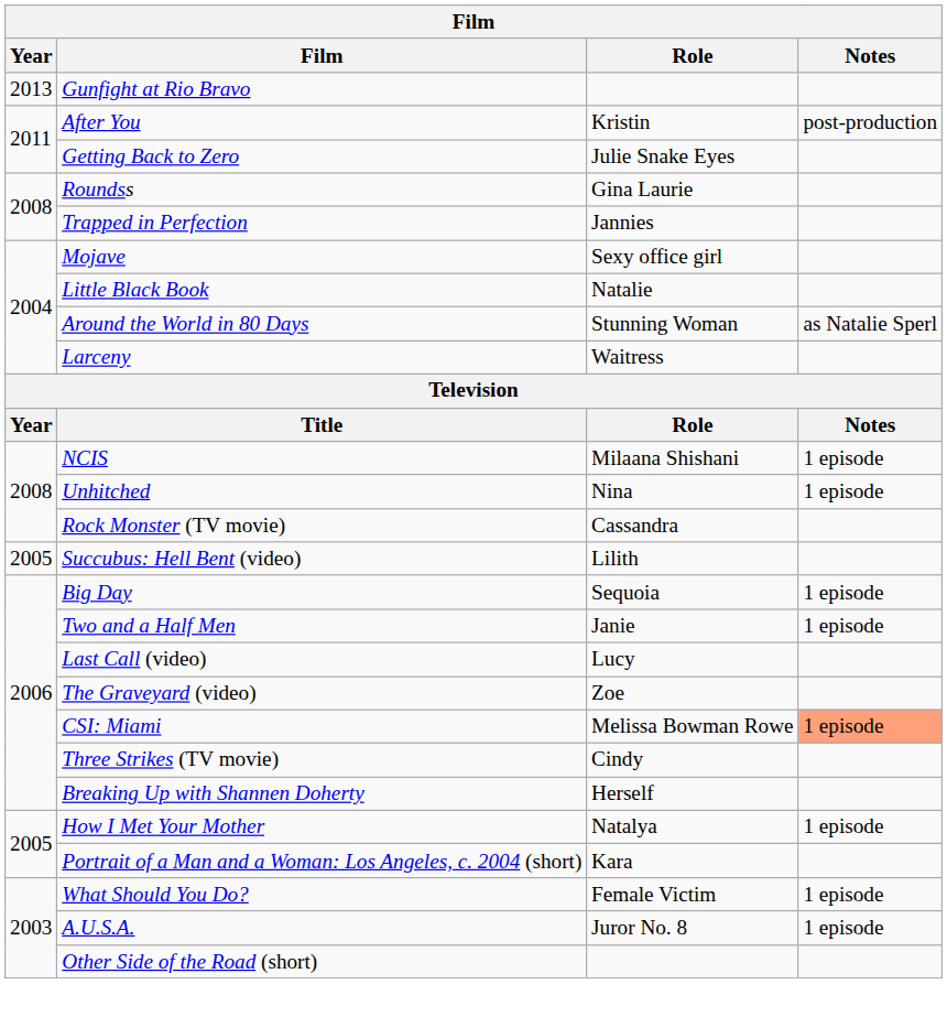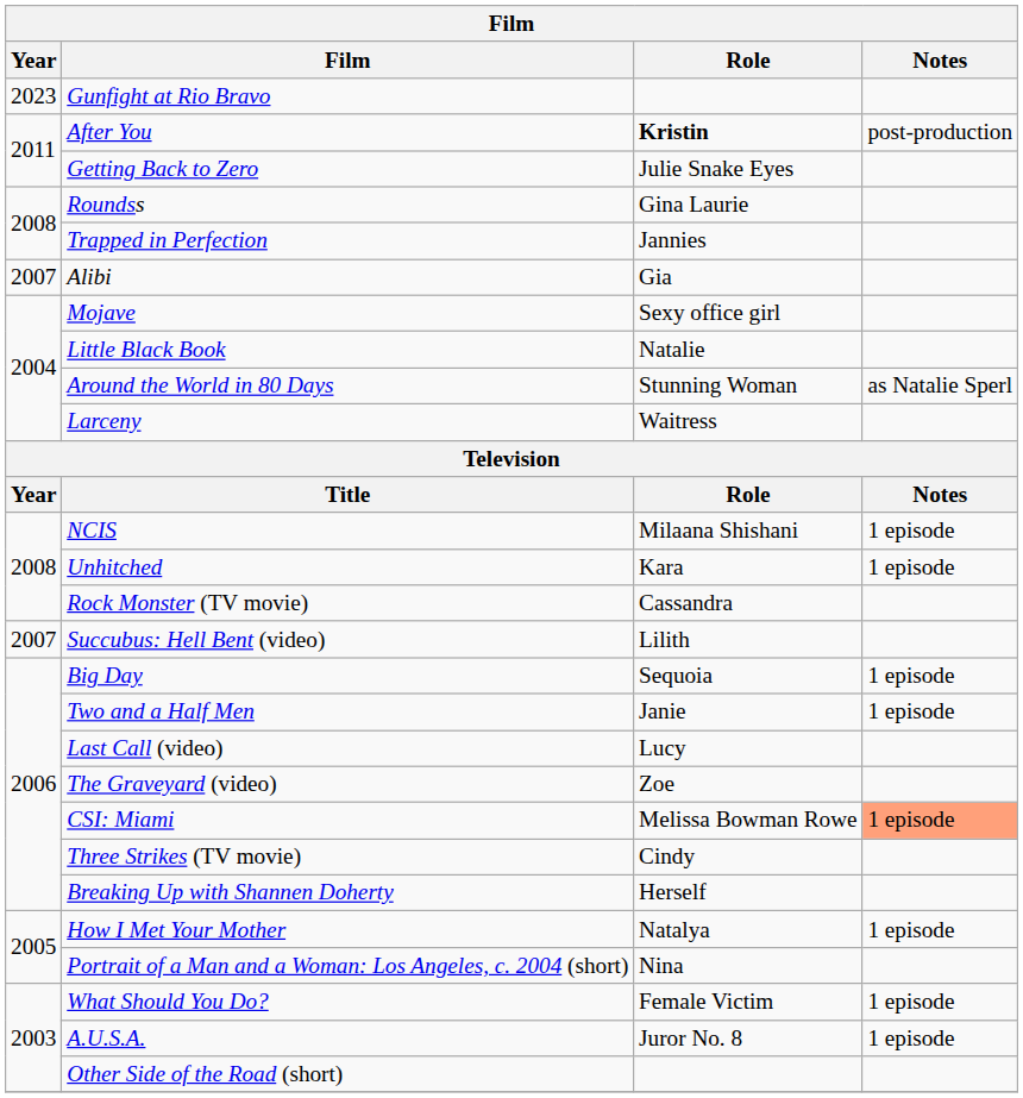Gunfight at Rio Bravo | Year: 2013 -> 2023
After You | Role: normal -> bold
+ row: 2007 | Alibi | Gia
Unhitched | Role: Nina -> Kara
Succubus: Hell Bent (video) | Year: 2005 -> 2007
Portrait of a Man and a Woman: Los Angeles, c. 2004 (short) | Role: Kara -> Nina
